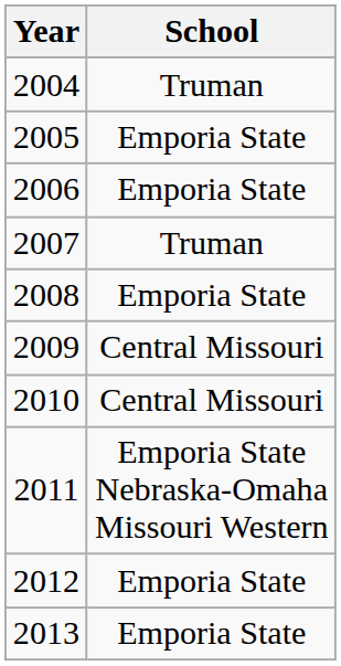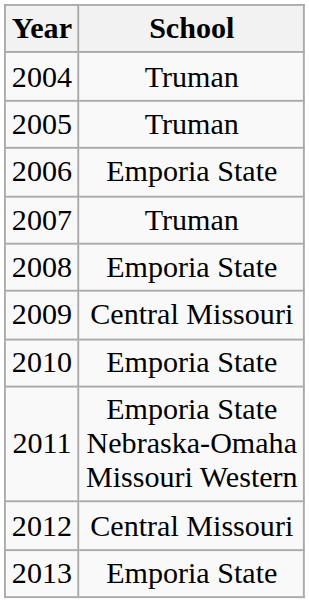2005 | School: Emporia State -> Truman
2010 | School: Central Missouri -> Emporia State
2012 | School: Emporia State -> Central Missouri
